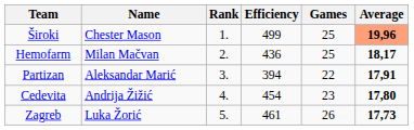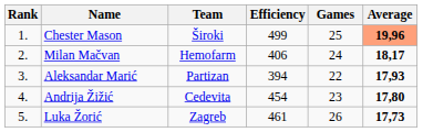columns swapped: Rank <-> Team
Milan Mačvan | Efficiency: 436 -> 406
Milan Mačvan | Games: 25 -> 24
Aleksandar Marić | Average: 17,91 -> 17,93
